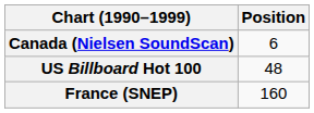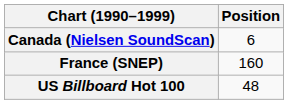rows swapped: France (SNEP) <-> US Billboard Hot 100
